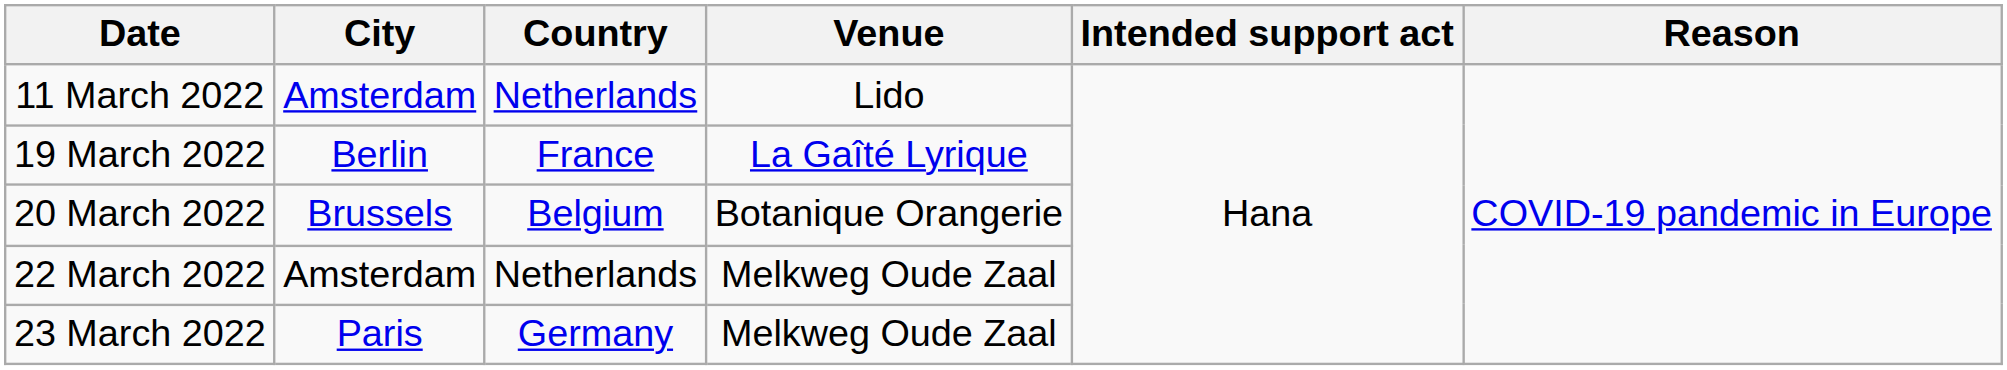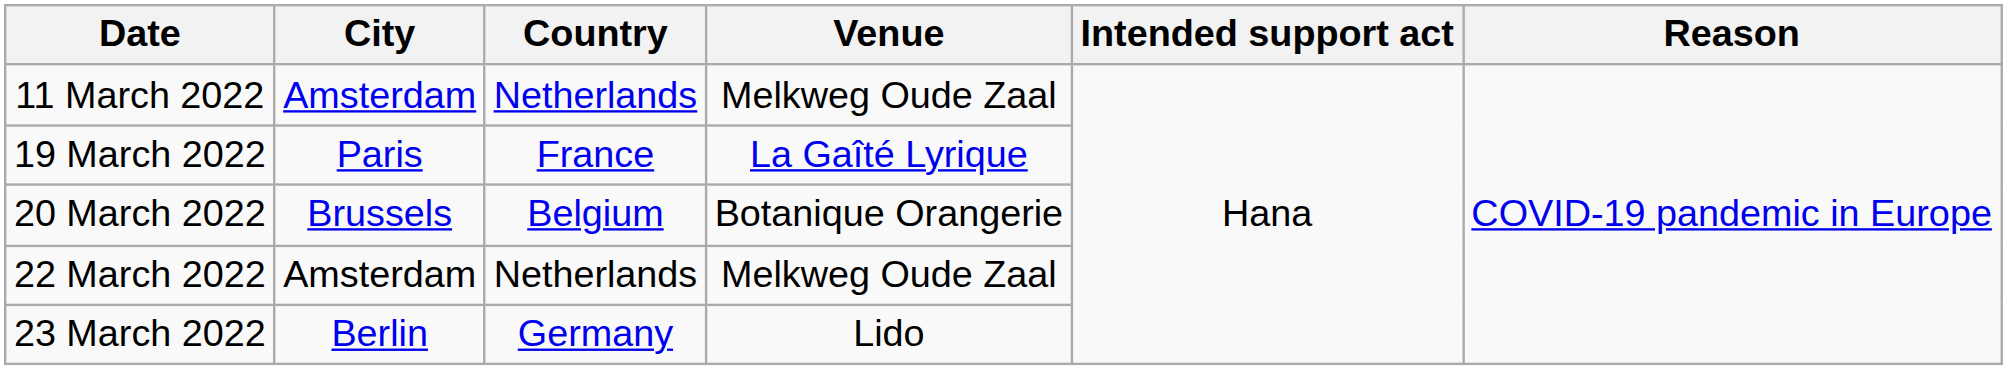11 March 2022 | Venue: Lido -> Melkweg Oude Zaal
19 March 2022 | City: Berlin -> Paris
23 March 2022 | City: Paris -> Berlin
23 March 2022 | Venue: Melkweg Oude Zaal -> Lido
